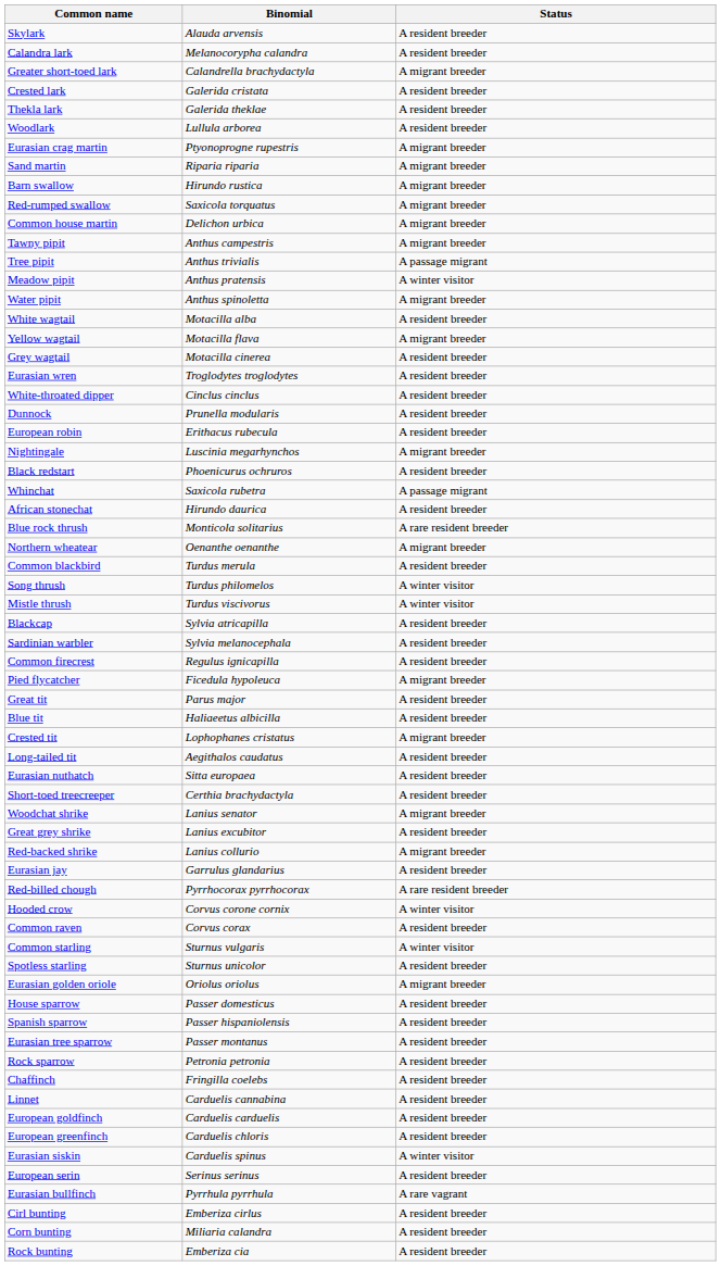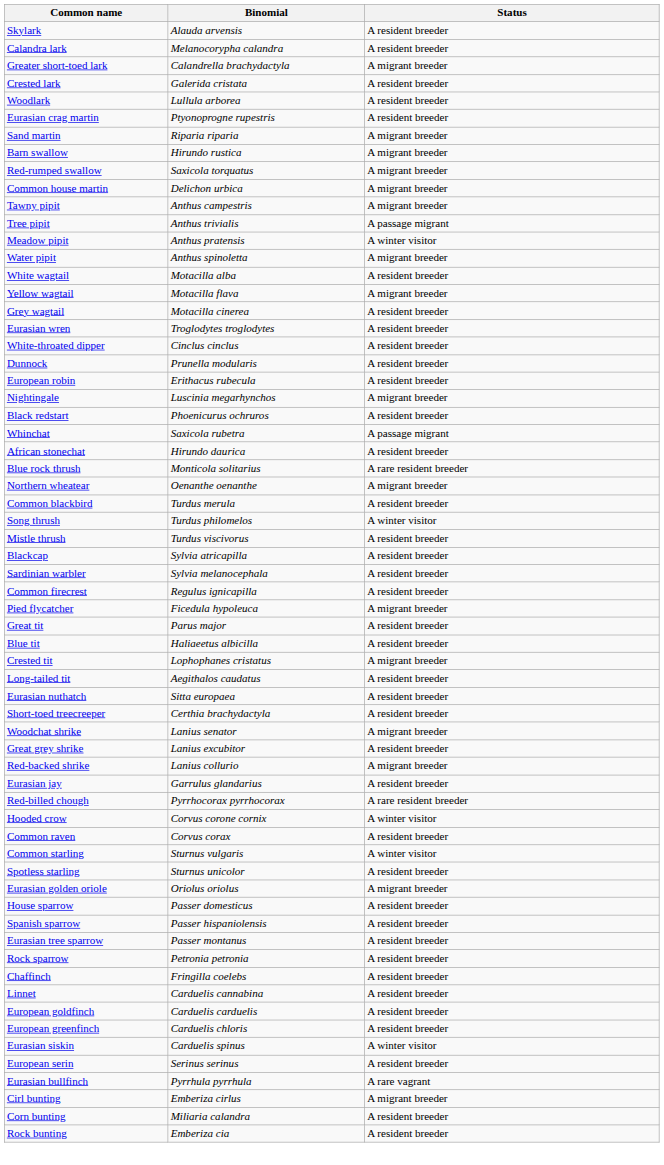- row: Thekla lark | Galerida theklae | A resident breeder
Eurasian crag martin | Status: A migrant breeder -> A resident breeder
Mistle thrush | Status: A winter visitor -> A resident breeder
Cirl bunting | Status: A resident breeder -> A migrant breeder
